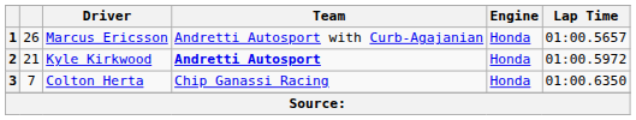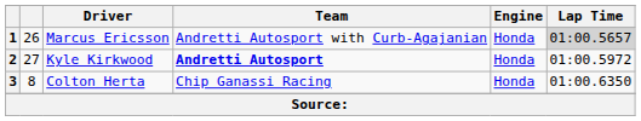1 | Lap Time: no background -> lightgrey background
2 | column 2: 21 -> 27
3 | column 2: 7 -> 8
